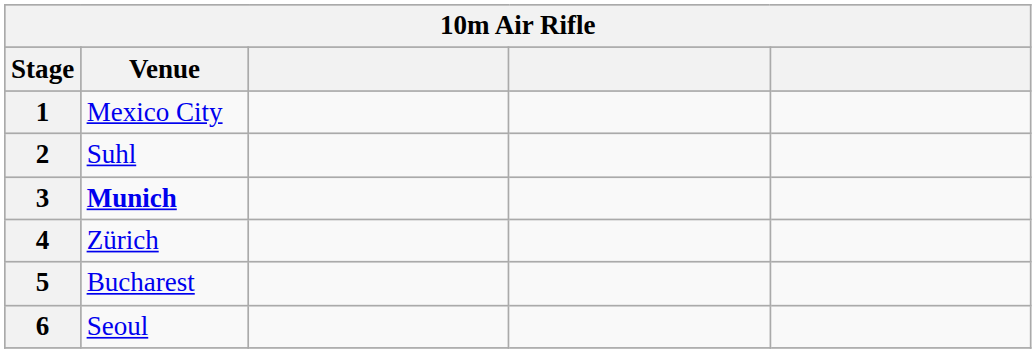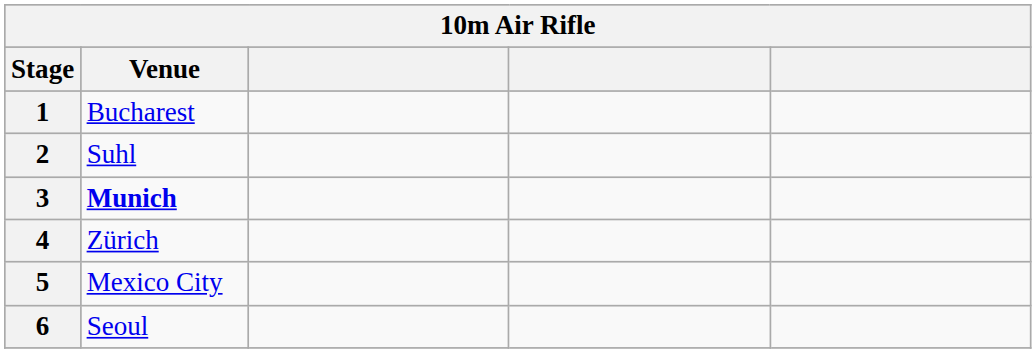1 | Venue: Mexico City -> Bucharest
5 | Venue: Bucharest -> Mexico City
